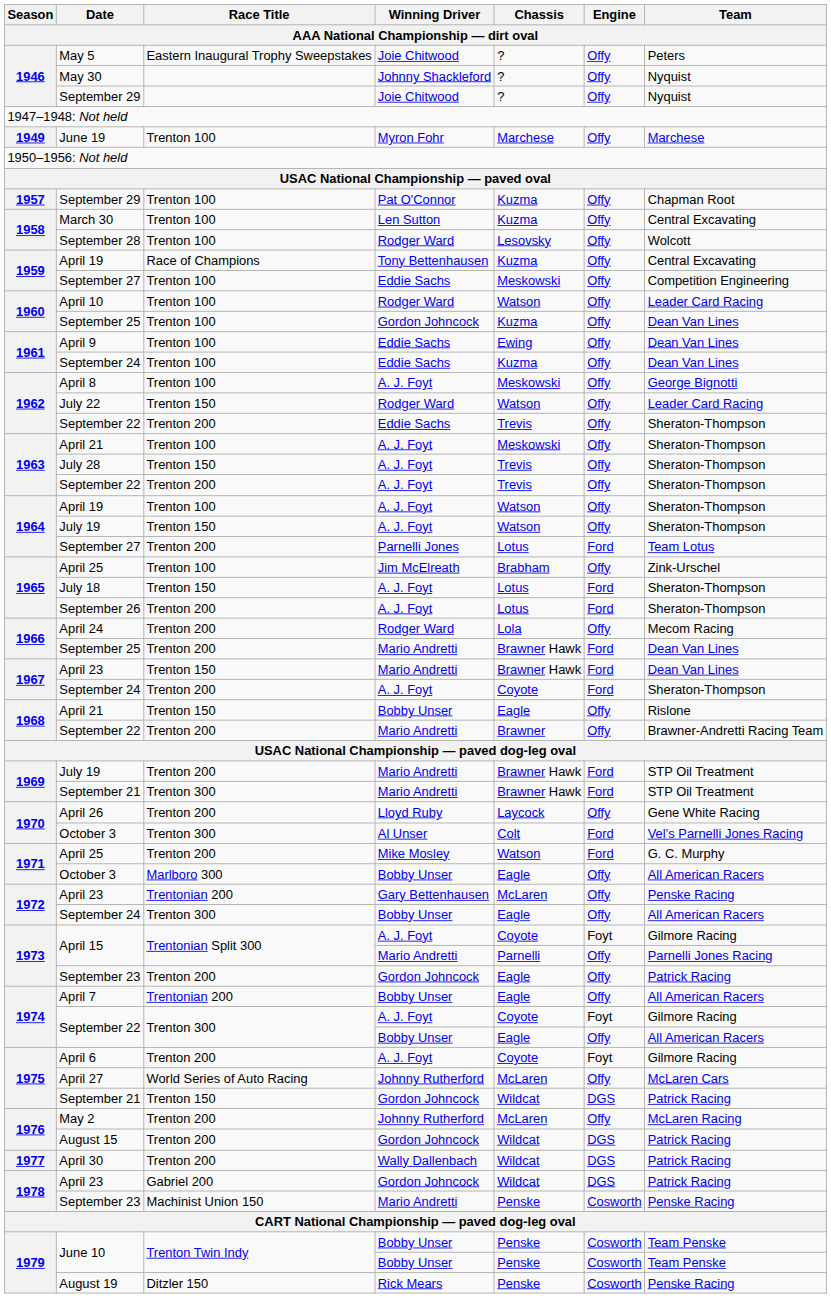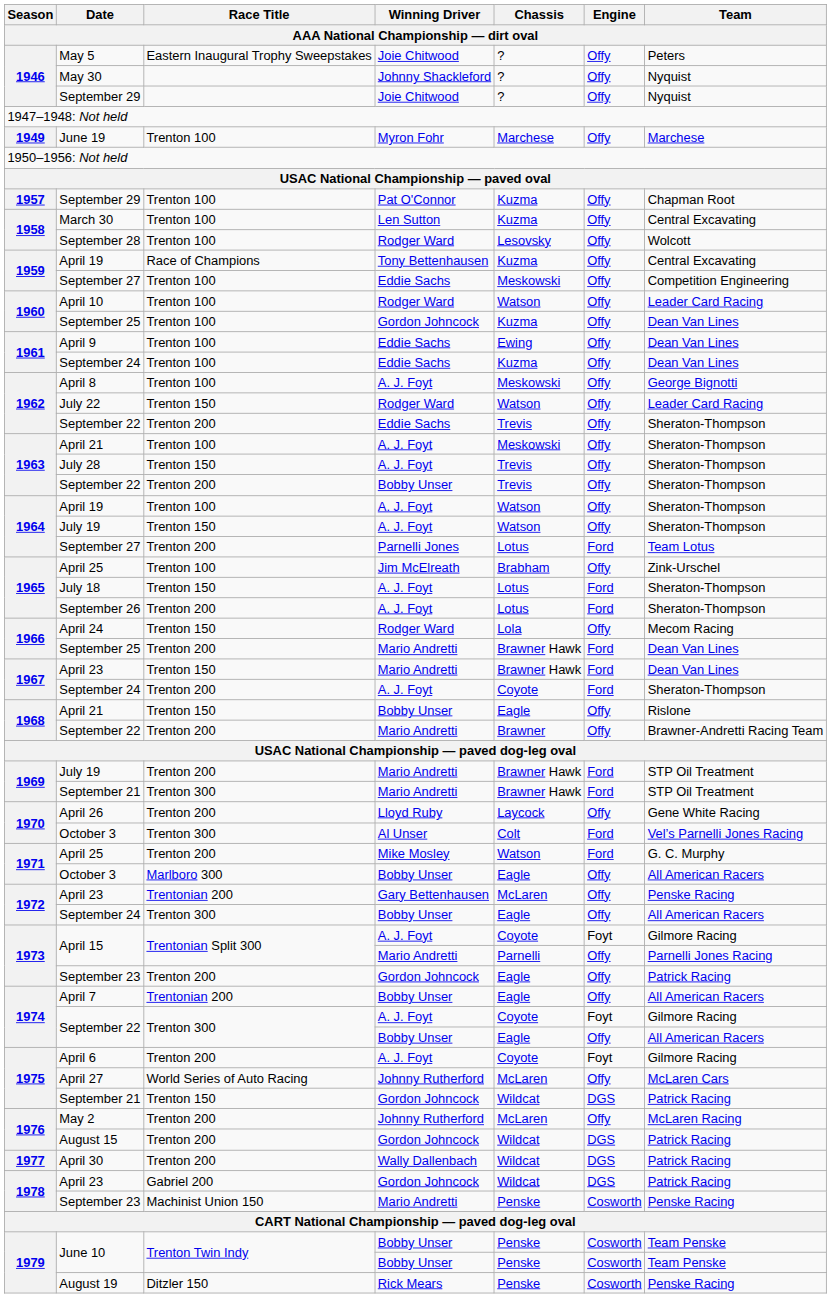1963 / September 22 | Winning Driver: A. J. Foyt -> Bobby Unser
April 24 | Race Title: Trenton 200 -> Trenton 150
